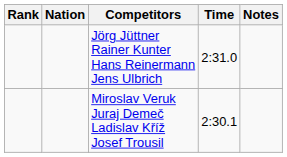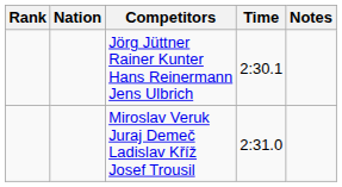Jörg Jüttner Rainer Kunter Hans Reinermann Jens Ulbrich | Time: 2:31.0 -> 2:30.1
Miroslav Veruk Juraj Demeč Ladislav Kříž Josef Trousil | Time: 2:30.1 -> 2:31.0
